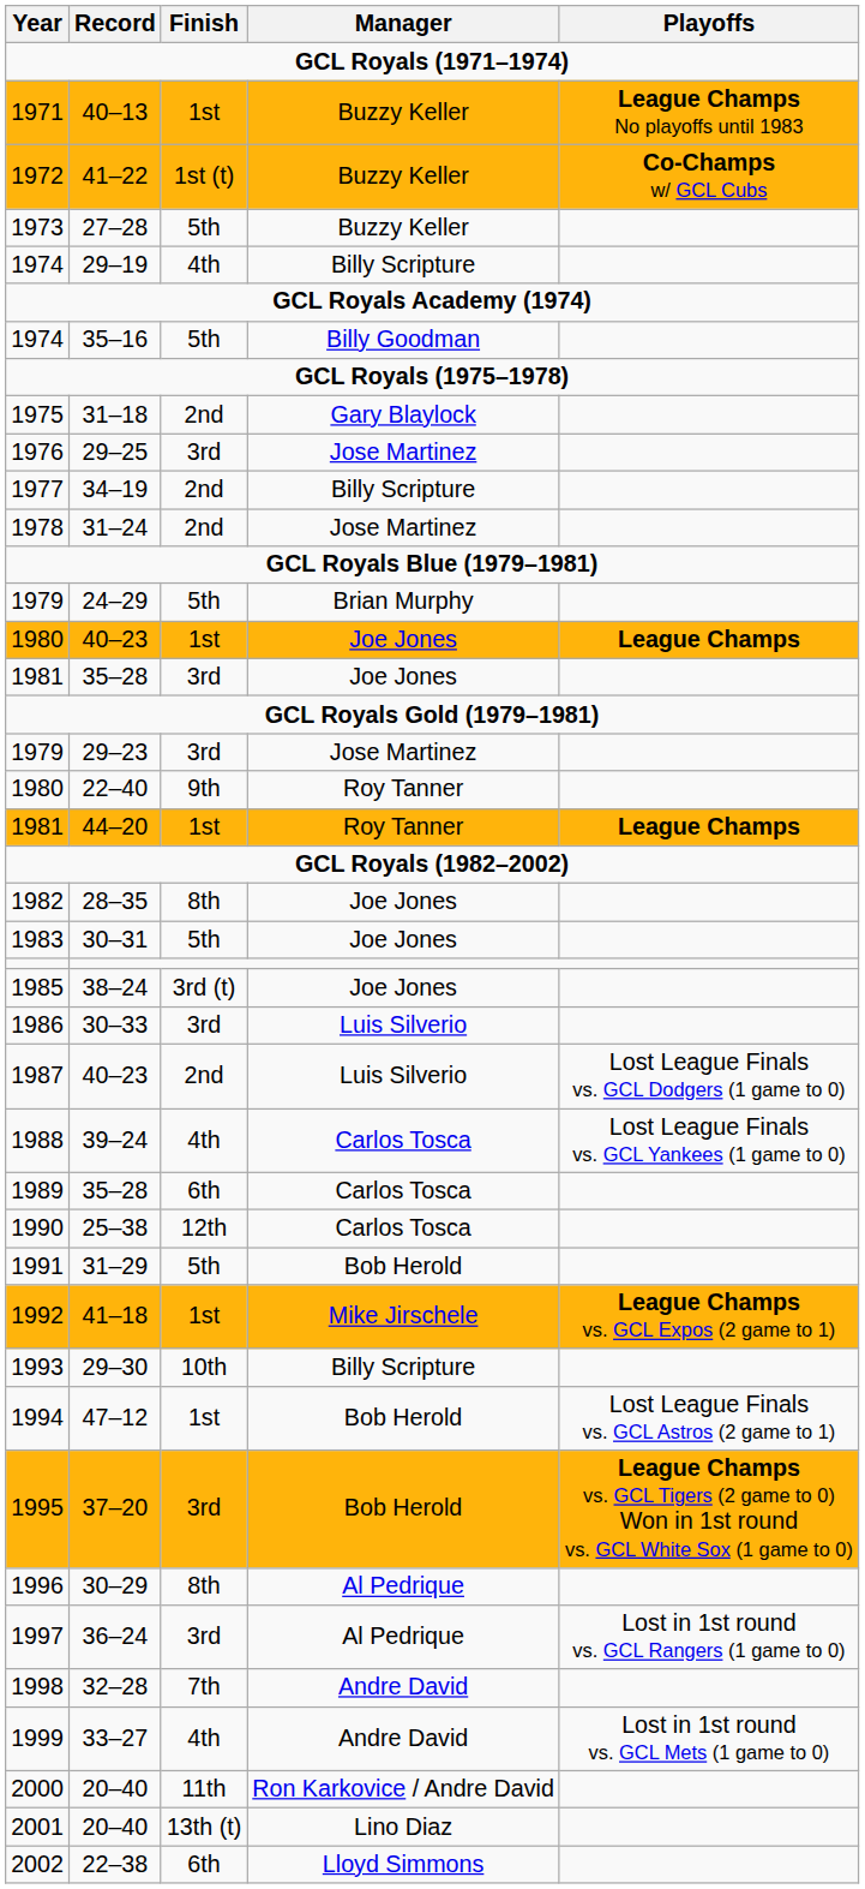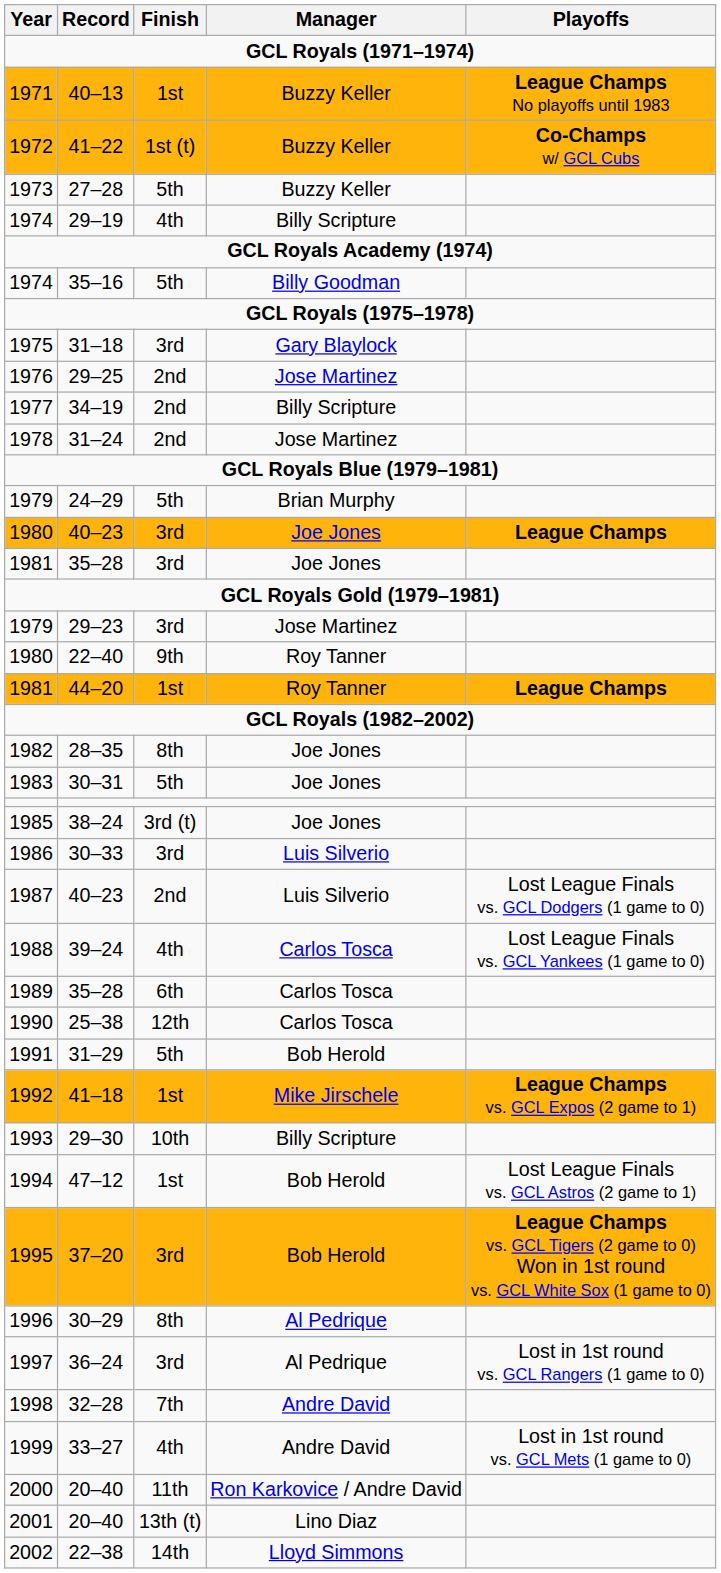31–18 | Finish: 2nd -> 3rd
29–25 | Finish: 3rd -> 2nd
1980 / 40–23 | Finish: 1st -> 3rd
22–38 | Finish: 6th -> 14th
